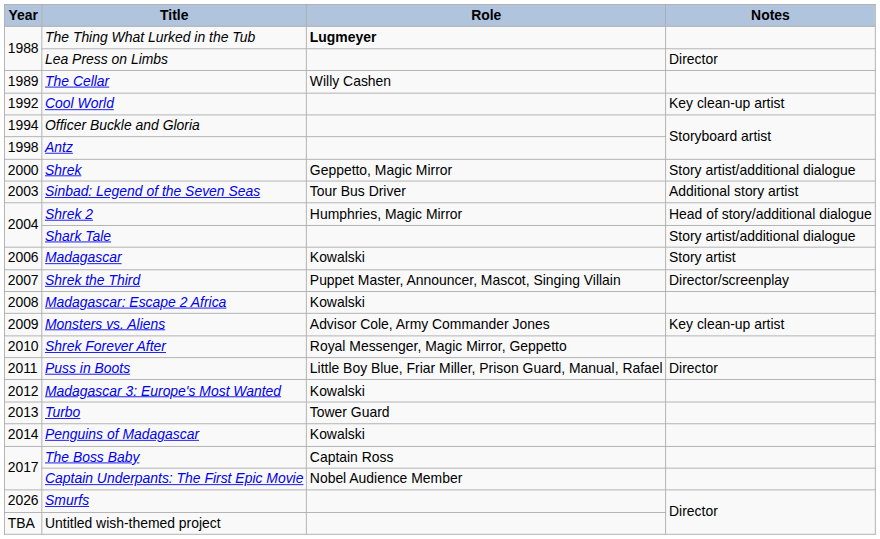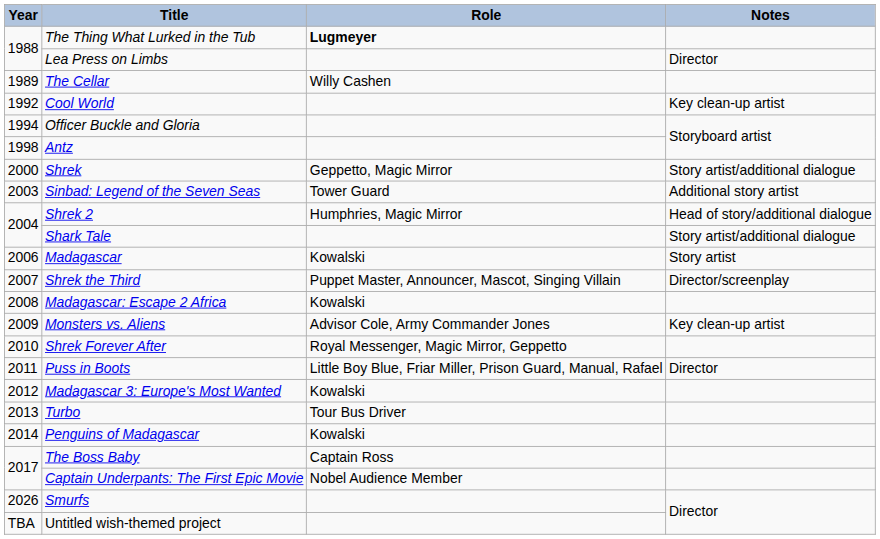Sinbad: Legend of the Seven Seas | Role: Tour Bus Driver -> Tower Guard
Turbo | Role: Tower Guard -> Tour Bus Driver
